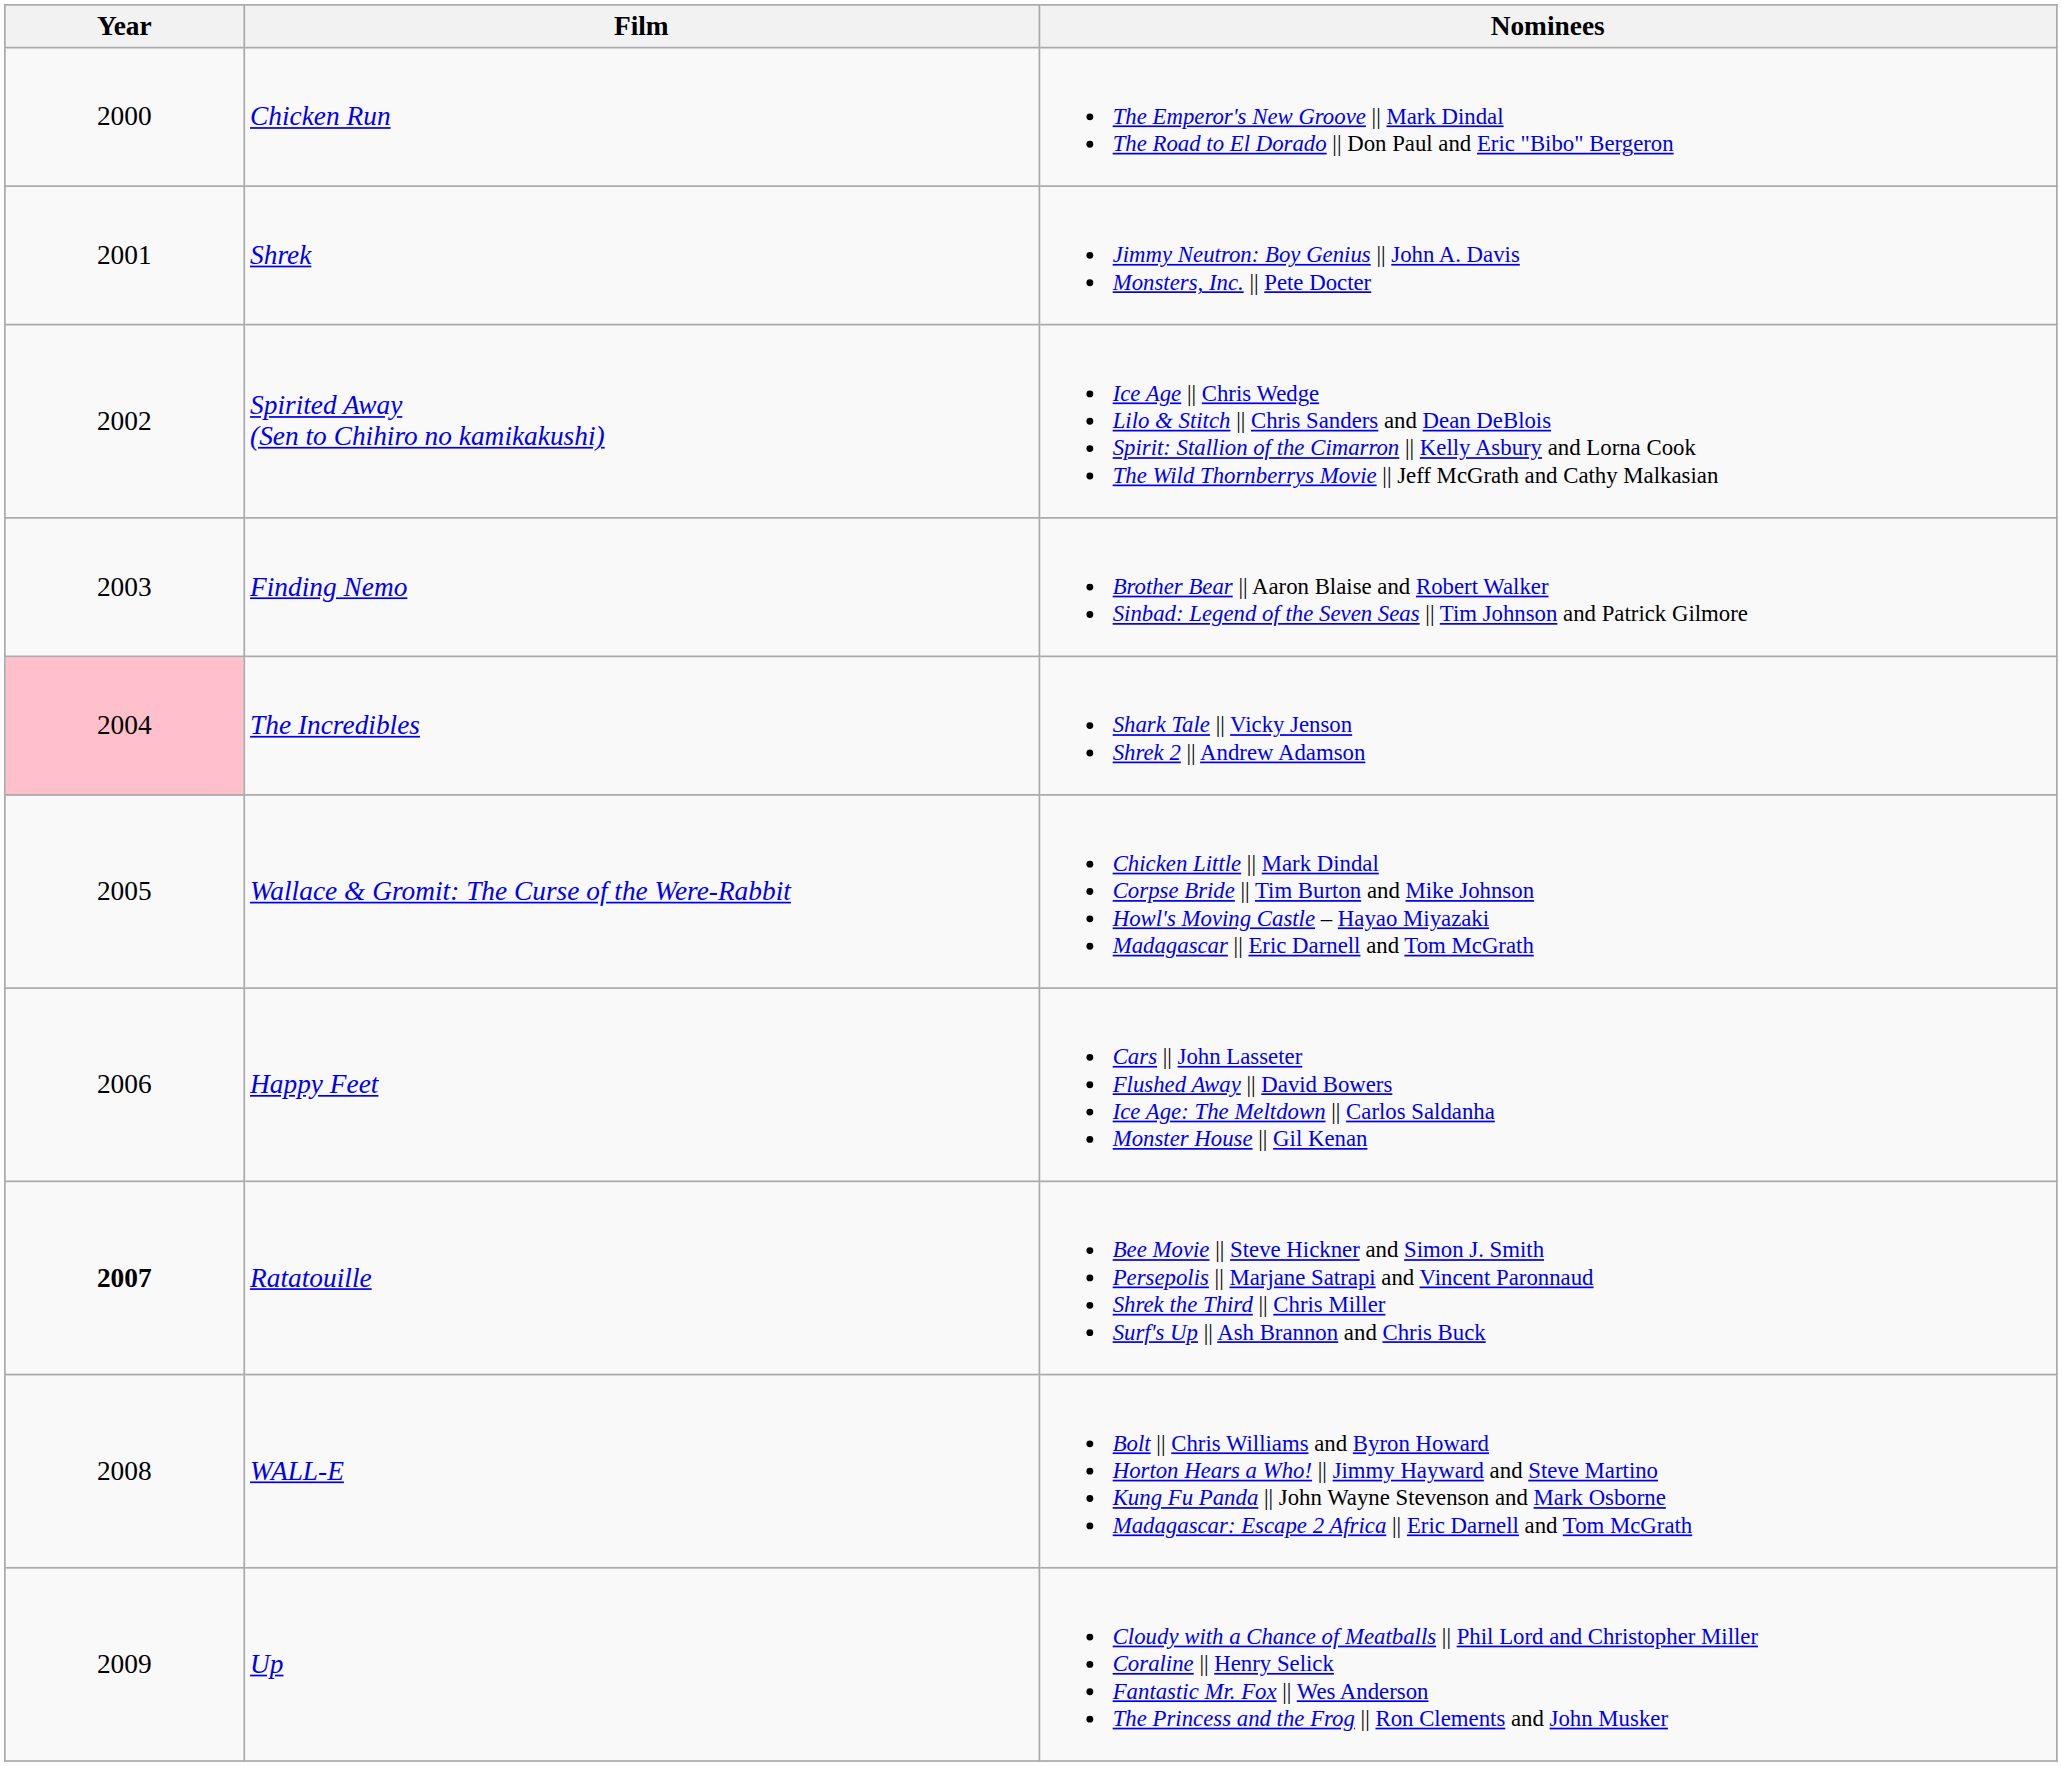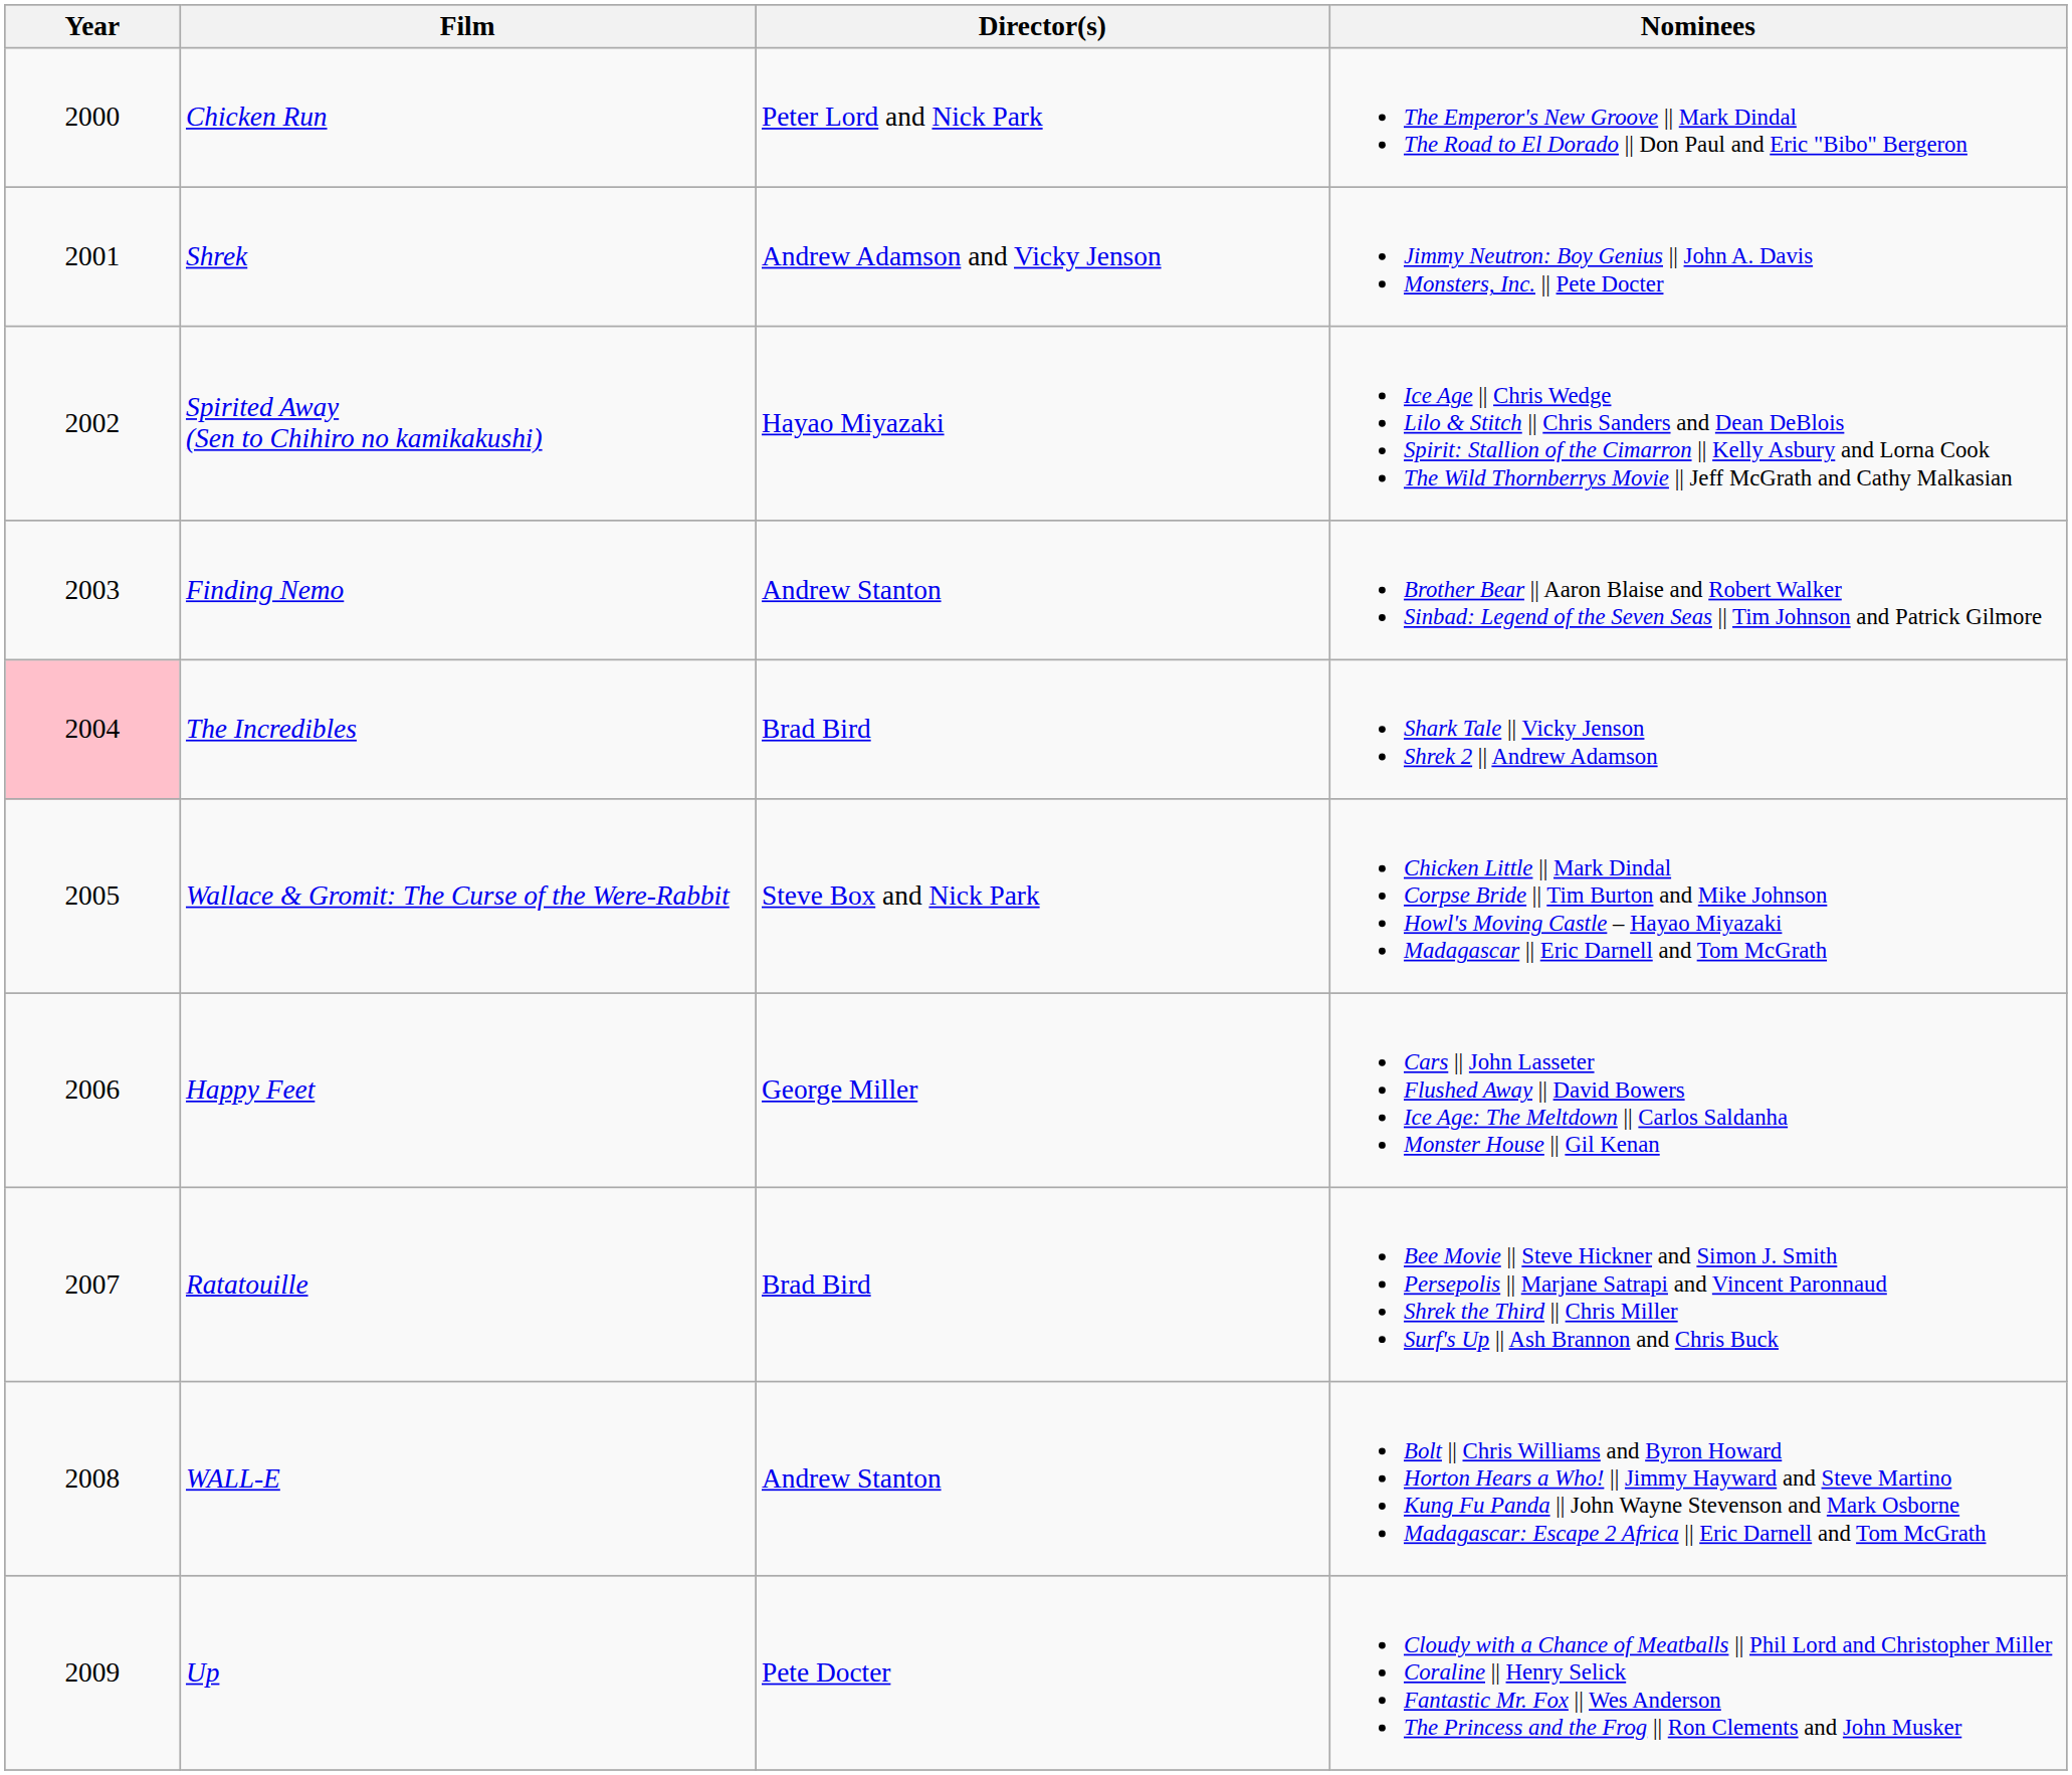+ column: Director(s) | Peter Lord and Nick Park | Andrew Adamson and Vicky Jenson | Hayao Miyazaki | Andrew Stanton | Brad Bird | Steve Box and Nick Park | George Miller | Brad Bird | Andrew Stanton | Pete Docter
Ratatouille | Year: bold -> normal
